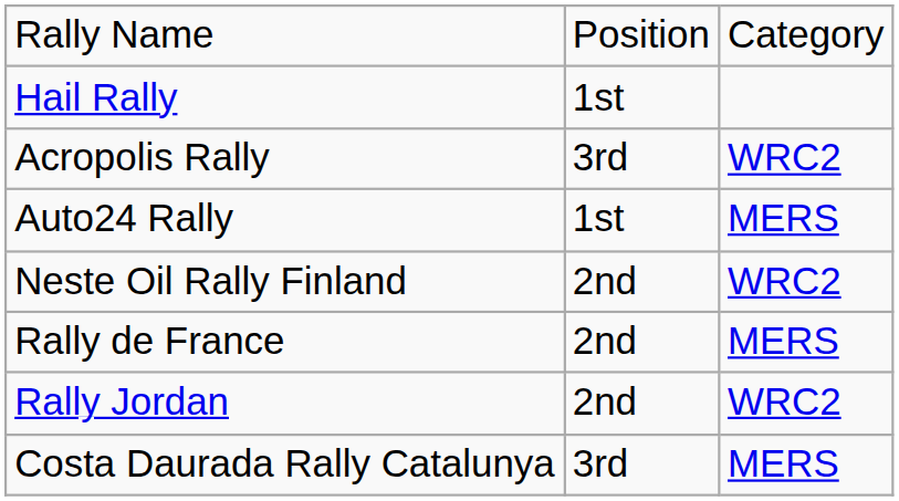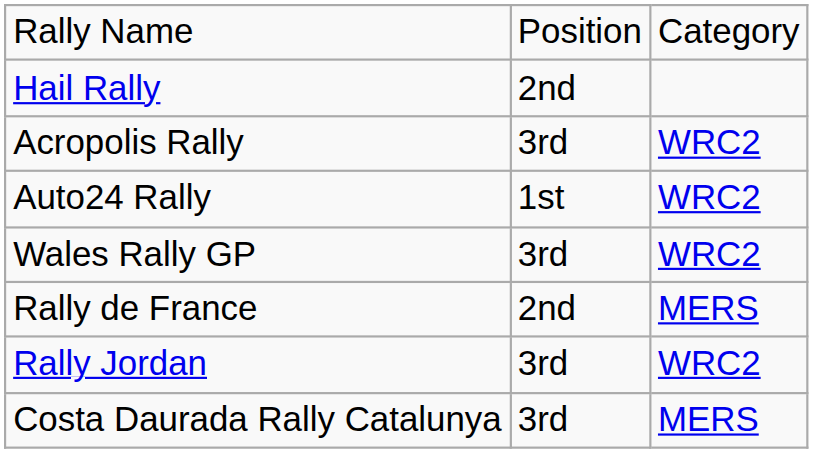Hail Rally | column 2: 1st -> 2nd
Auto24 Rally | column 3: MERS -> WRC2
- row: Neste Oil Rally Finland | 2nd | WRC2
+ row: Wales Rally GP | 3rd | WRC2
Rally Jordan | column 2: 2nd -> 3rd
